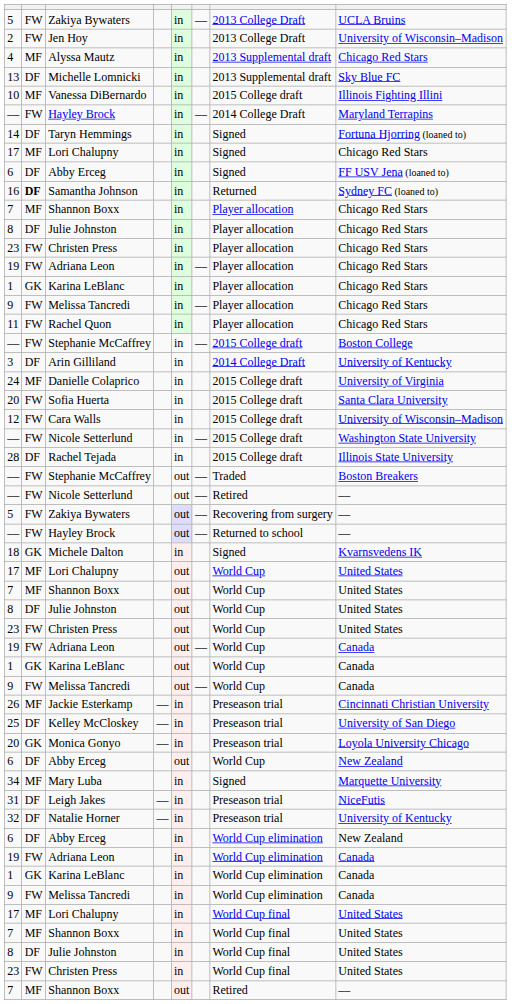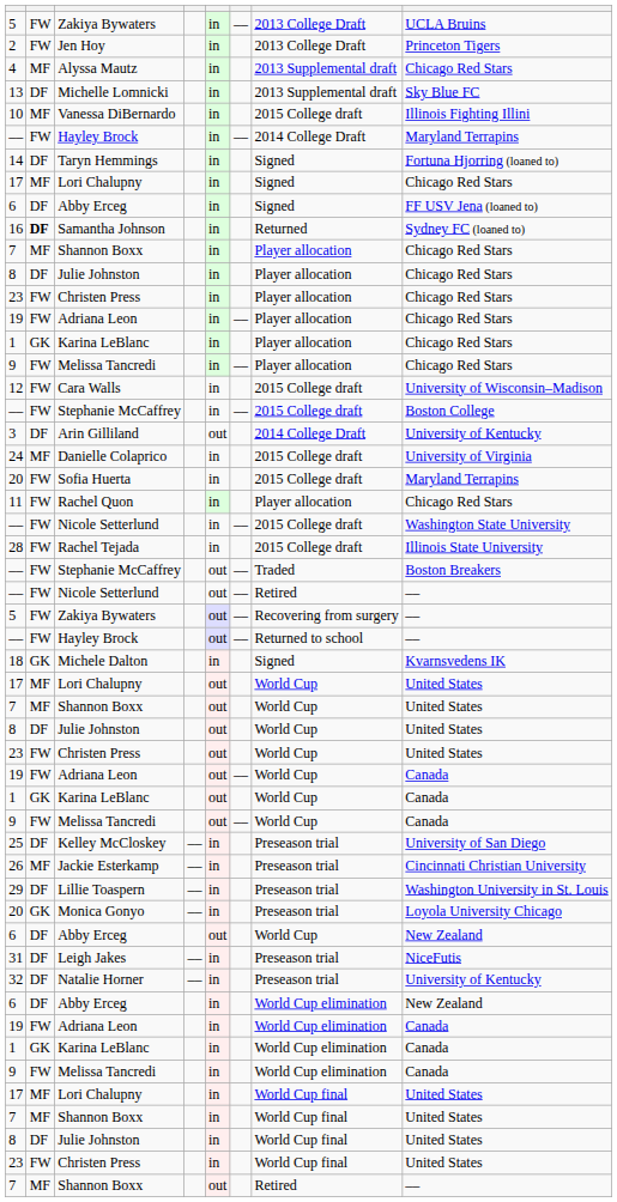Jen Hoy | column 8: University of Wisconsin–Madison -> Princeton Tigers
rows swapped: Rachel Quon <-> Cara Walls
Arin Gilliland | column 5: in -> out
Sofia Huerta | column 8: Santa Clara University -> Maryland Terrapins
Rachel Tejada | column 2: DF -> FW
rows swapped: Kelley McCloskey <-> Jackie Esterkamp
+ row: 29 | DF | Lillie Toaspern | –– | in | Preseason trial | Washington University in St. Louis
- row: 34 | MF | Mary Luba | in | Signed | Marquette University
